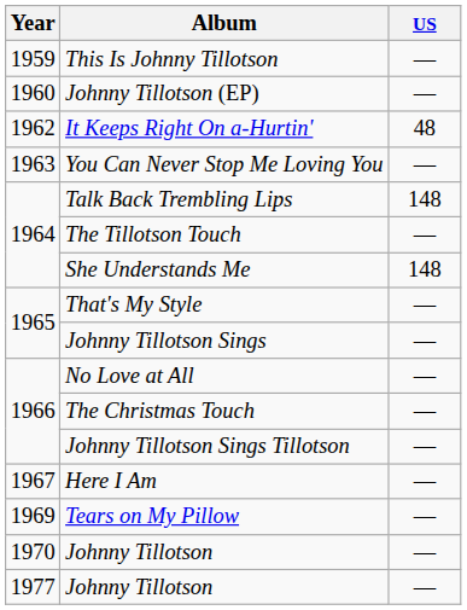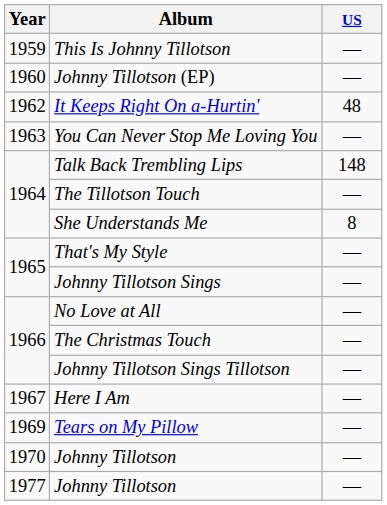She Understands Me | US: 148 -> 8
